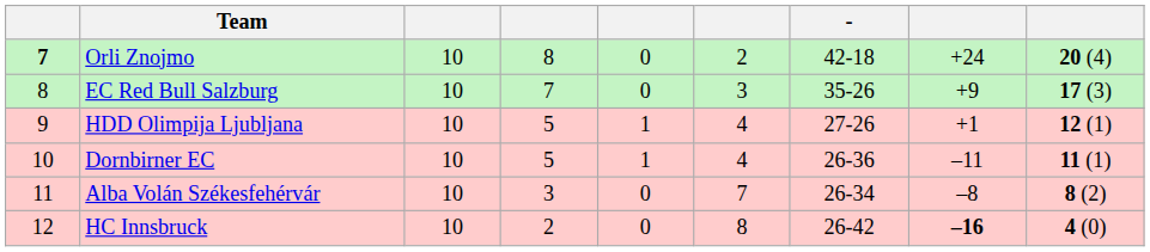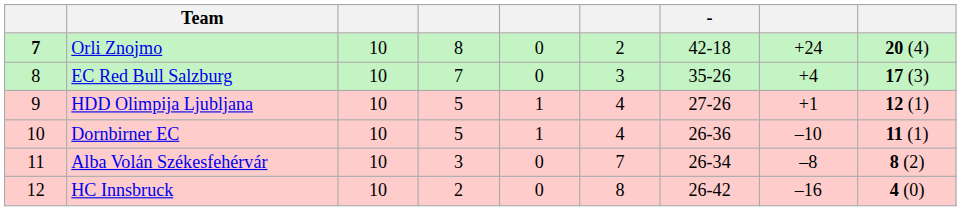EC Red Bull Salzburg | column 8: +9 -> +4
Dornbirner EC | column 8: –11 -> –10
HC Innsbruck | column 8: bold -> normal
